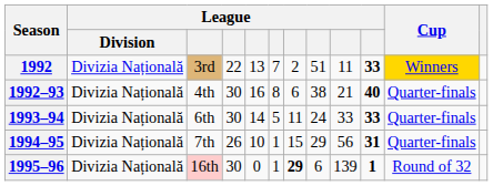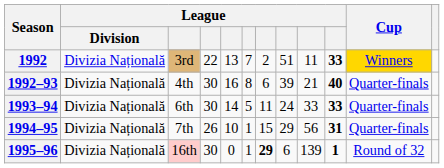1992–93 | column 8: 38 -> 39
